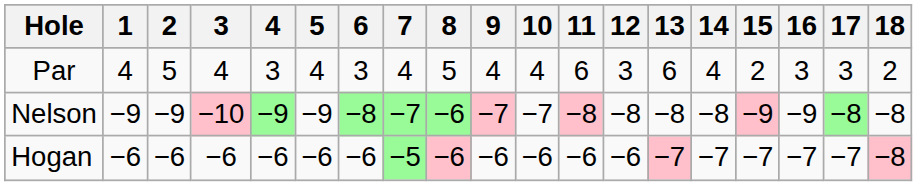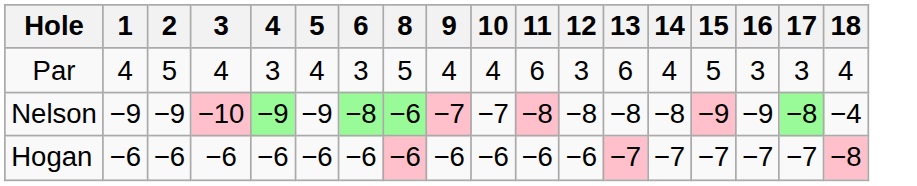- column: 7 | 4 | −7 | −5
Par | 15: 2 -> 5
Par | 18: 2 -> 4
Nelson | 18: −8 -> −4
